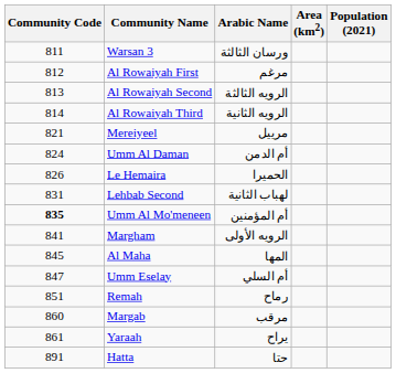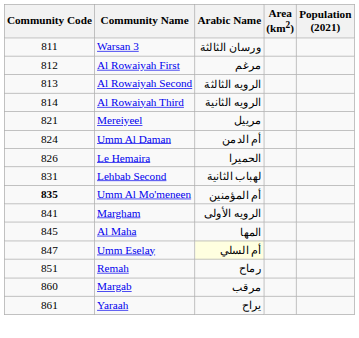Umm Eselay | Arabic Name: no background -> lightyellow background
- row: 891 | Hatta | حتا
